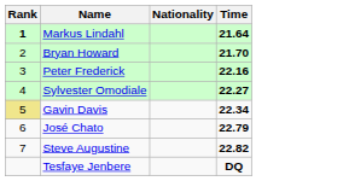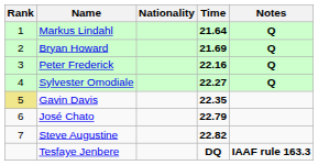+ column: Notes | Q | Q | Q | Q | IAAF rule 163.3
Markus Lindahl | Rank: bold -> normal
Bryan Howard | Time: 21.70 -> 21.69
Gavin Davis | Time: 22.34 -> 22.35
